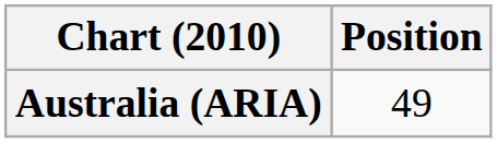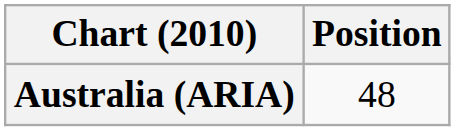Australia (ARIA) | Position: 49 -> 48
